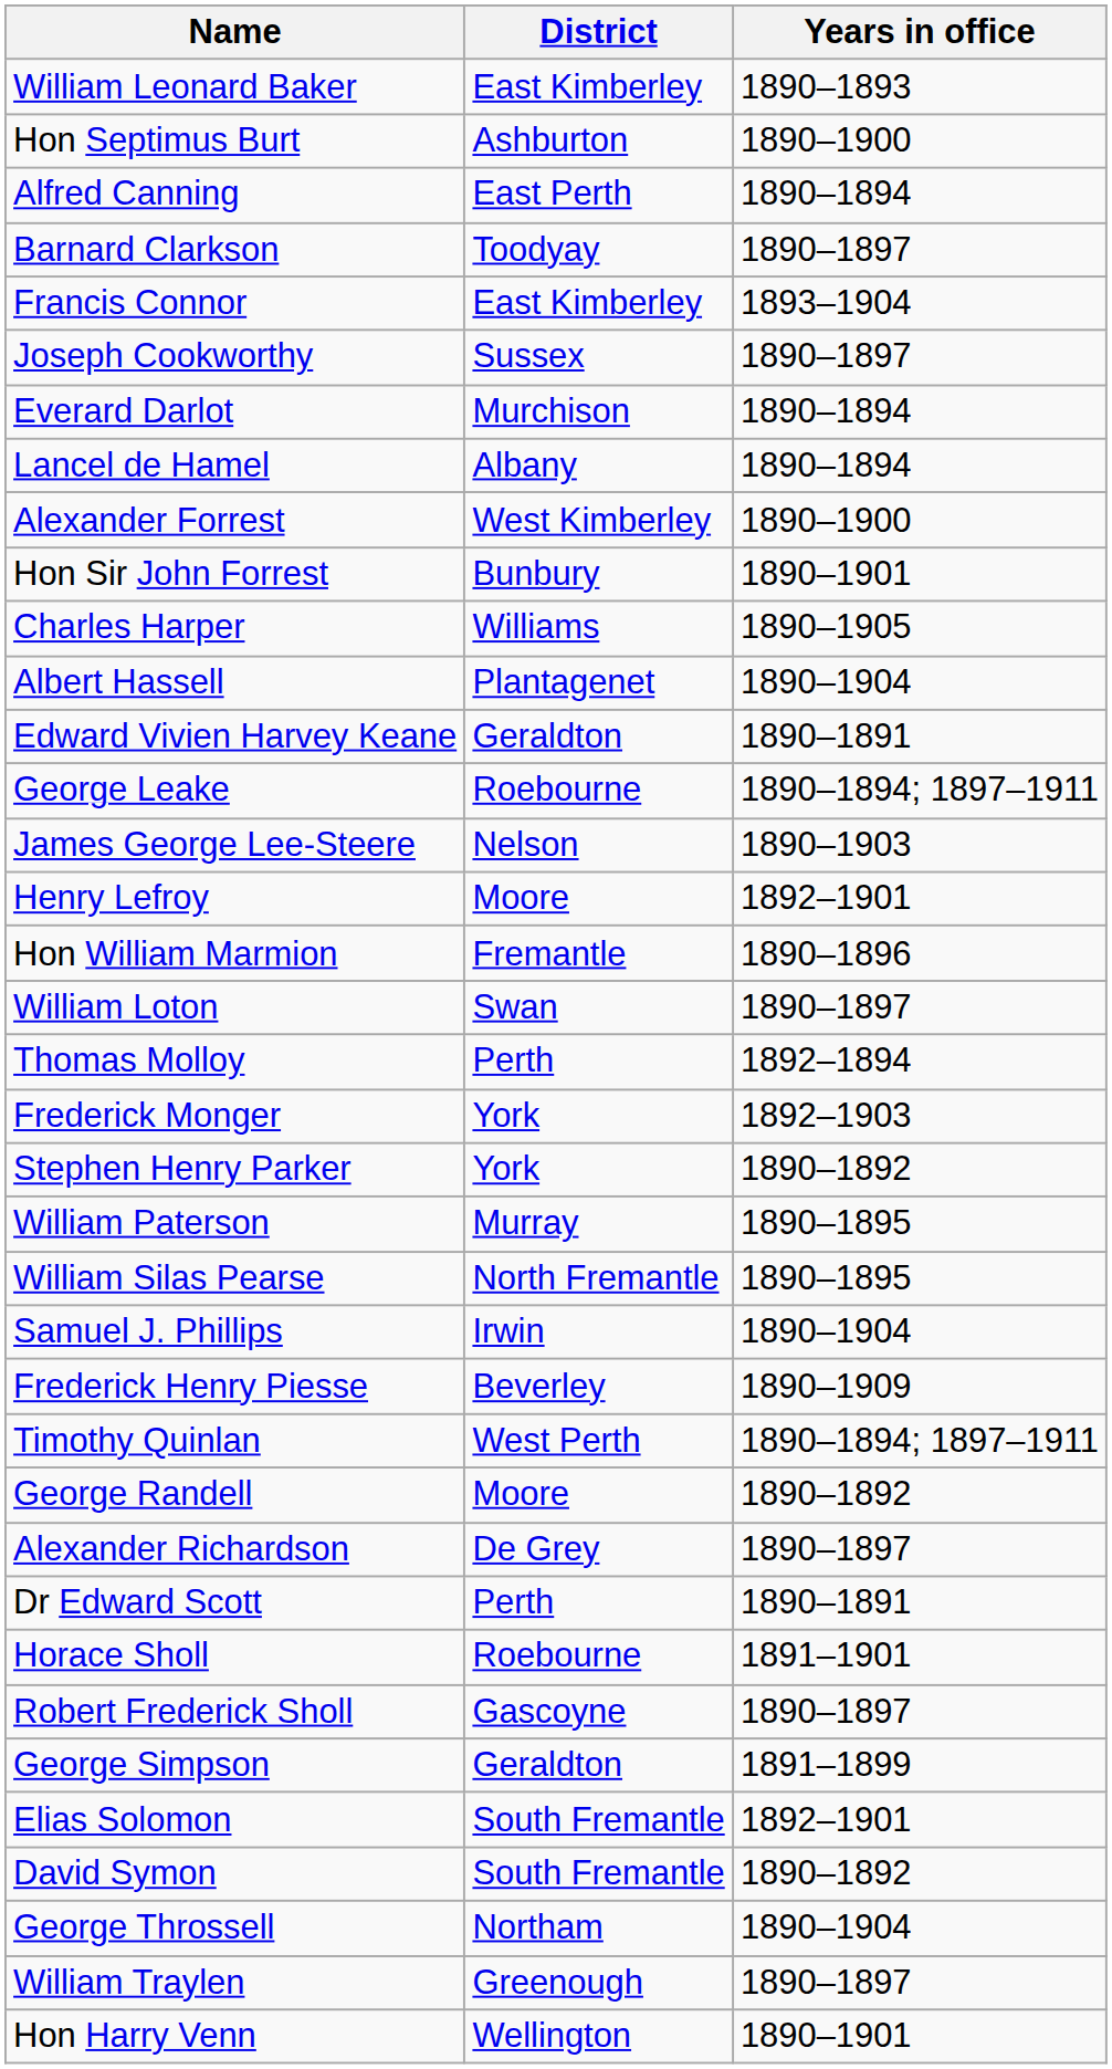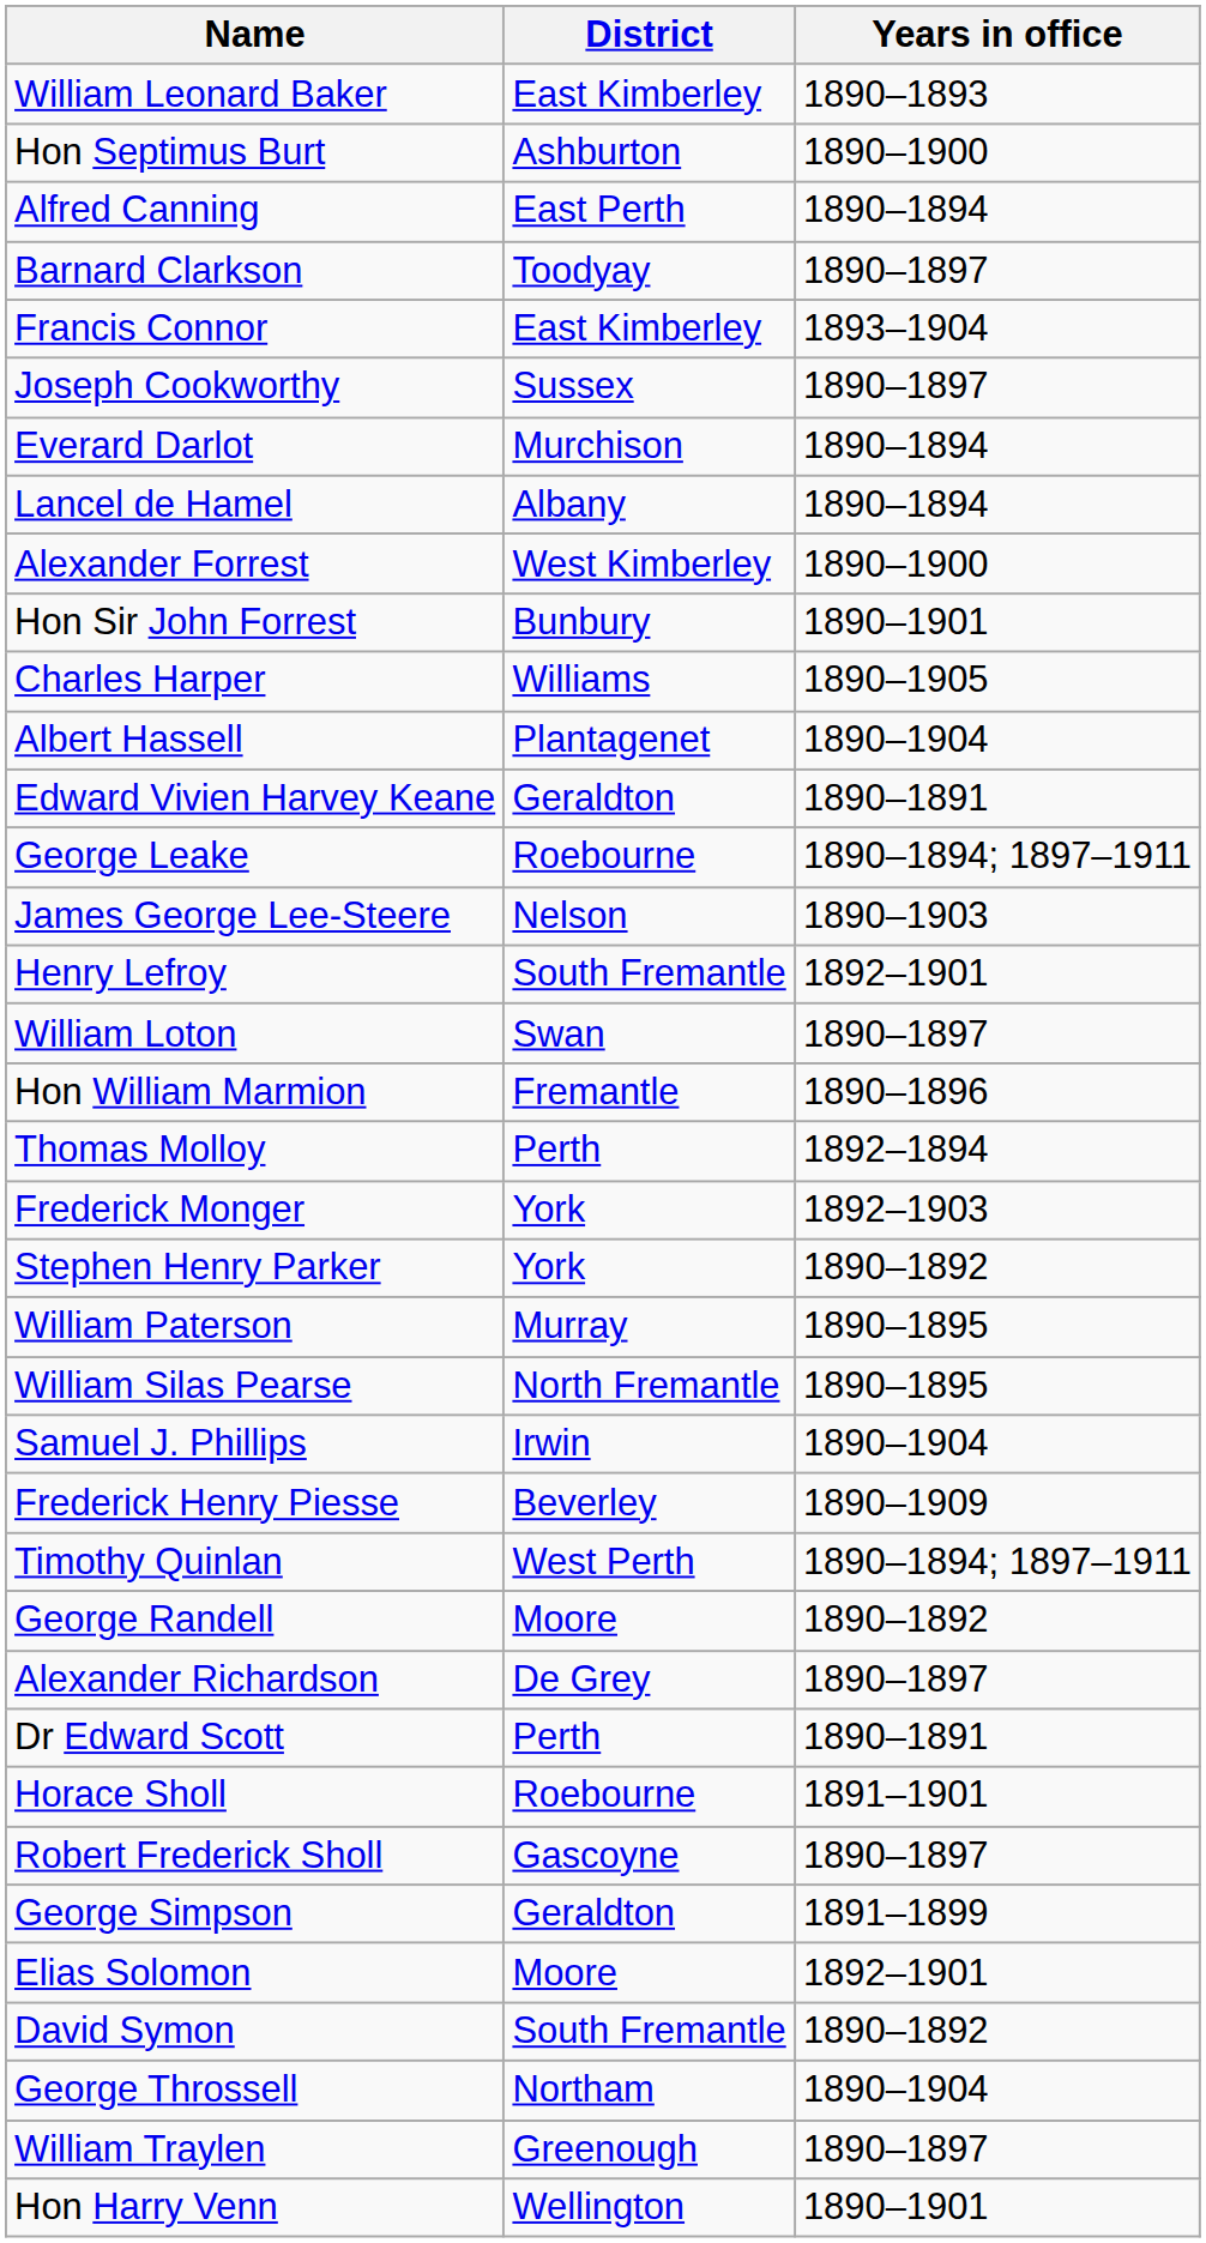Henry Lefroy | District: Moore -> South Fremantle
rows swapped: William Loton <-> Hon William Marmion
Elias Solomon | District: South Fremantle -> Moore
